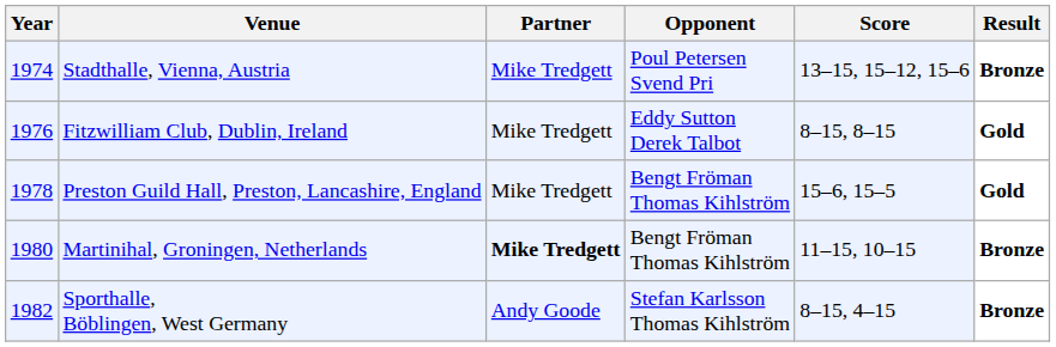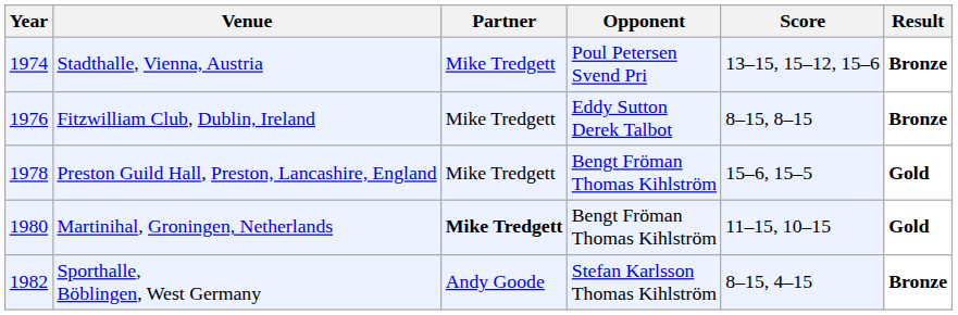Fitzwilliam Club, Dublin, Ireland | Result: Gold -> Bronze
Martinihal, Groningen, Netherlands | Result: Bronze -> Gold
